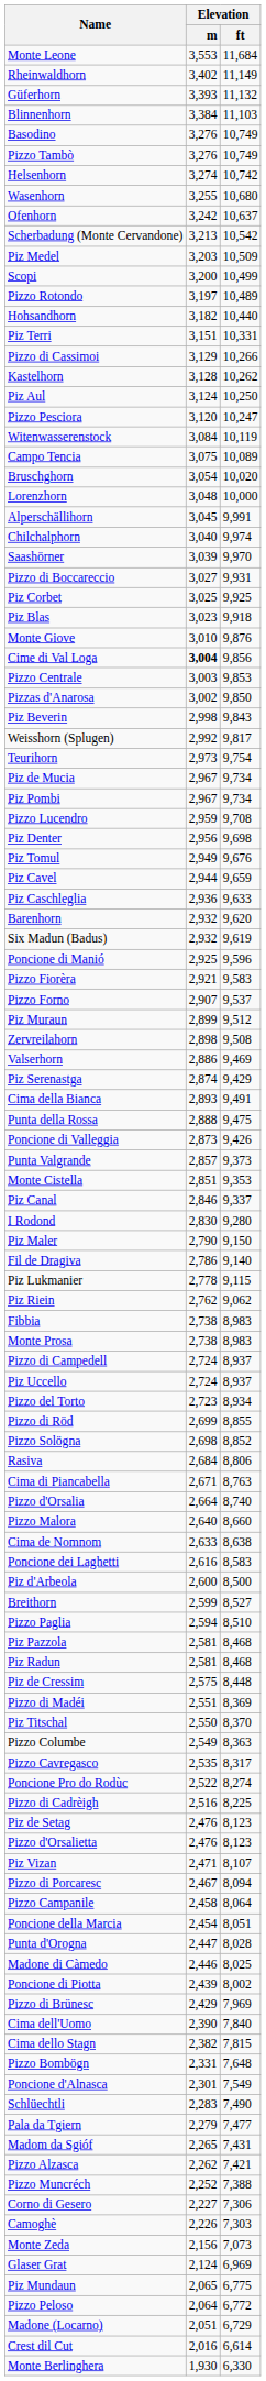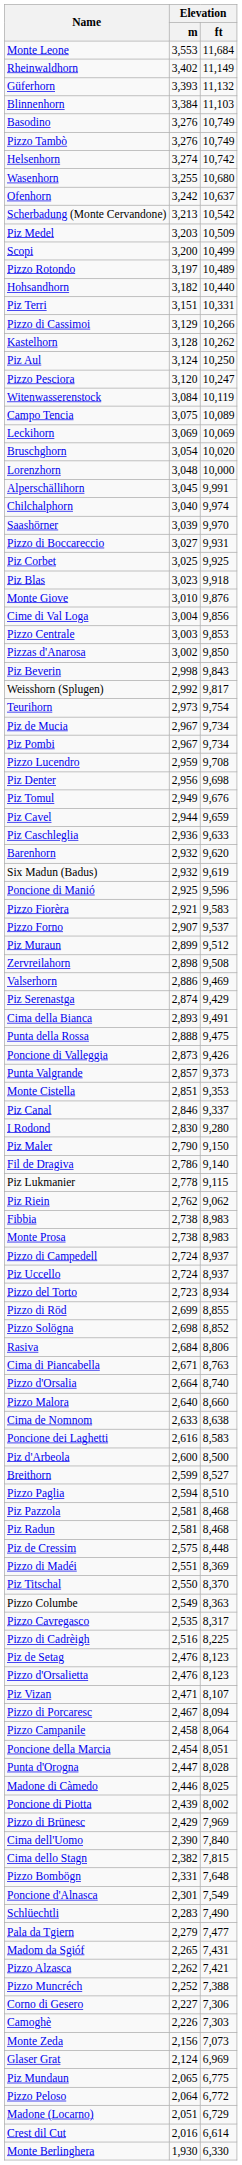+ row: Leckihorn | 3,069 | 10,069
Cime di Val Loga | Elevation / m: bold -> normal
- row: Poncione Pro do Rodùc | 2,522 | 8,274
